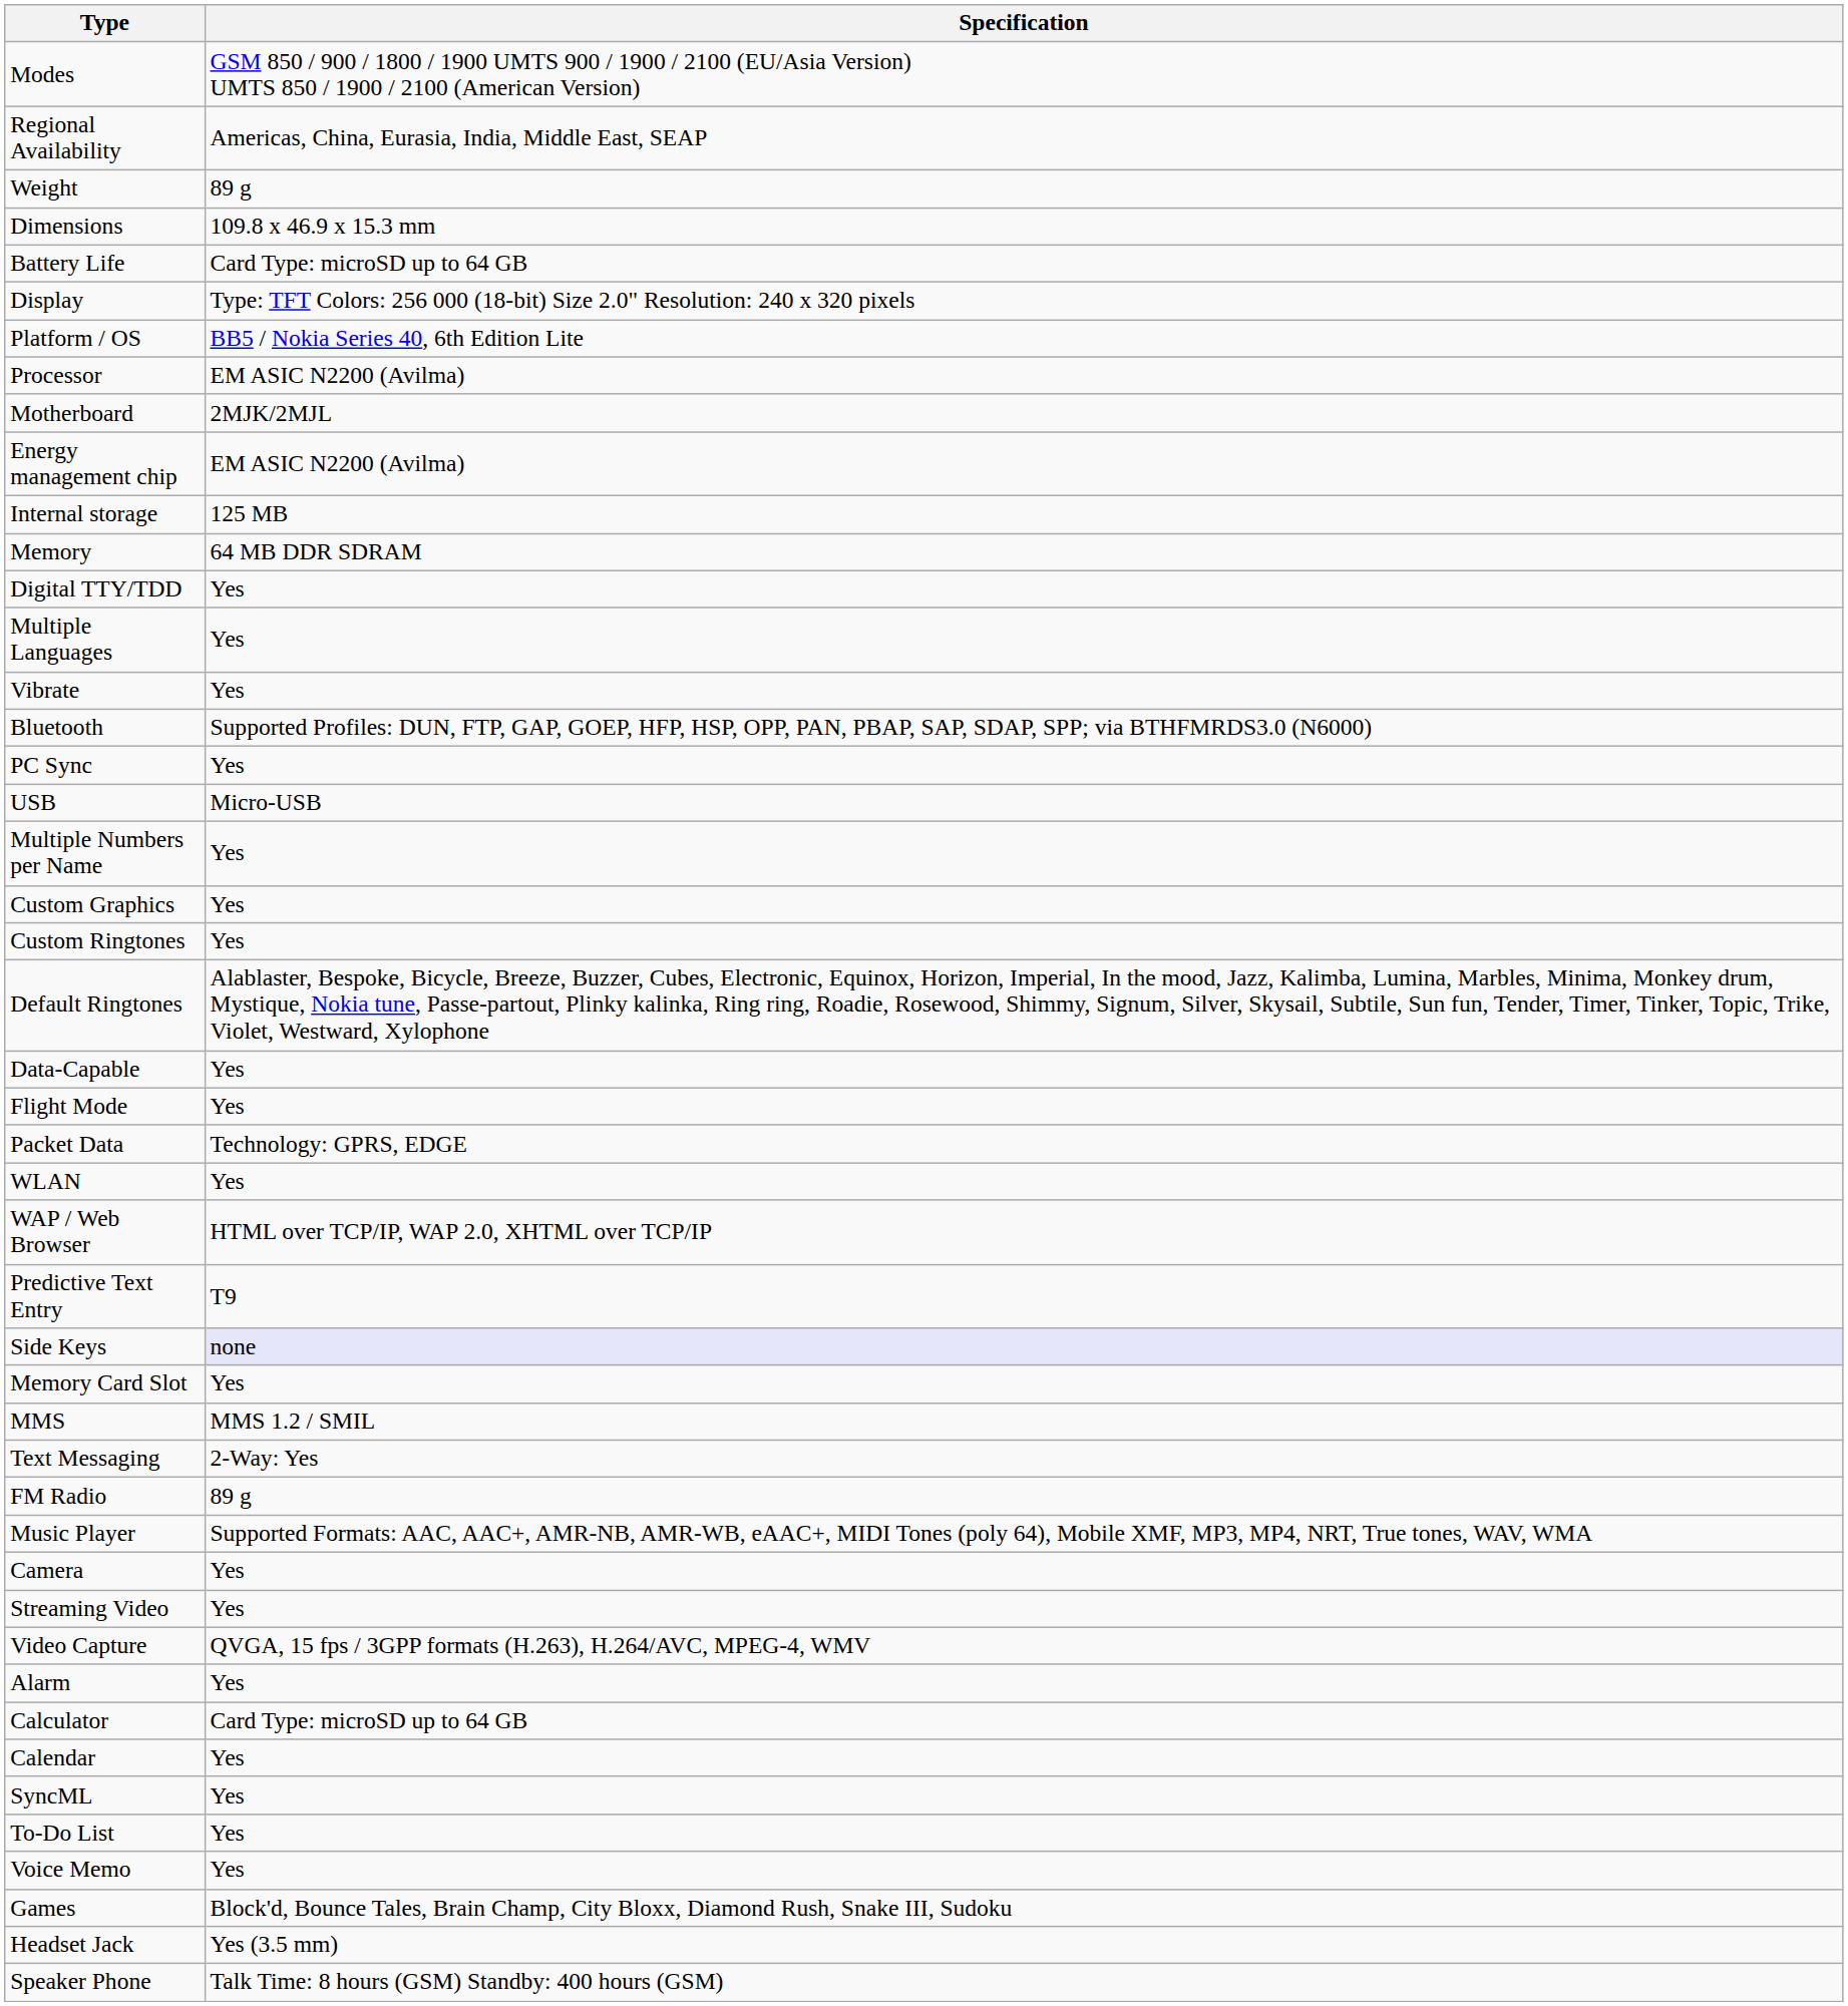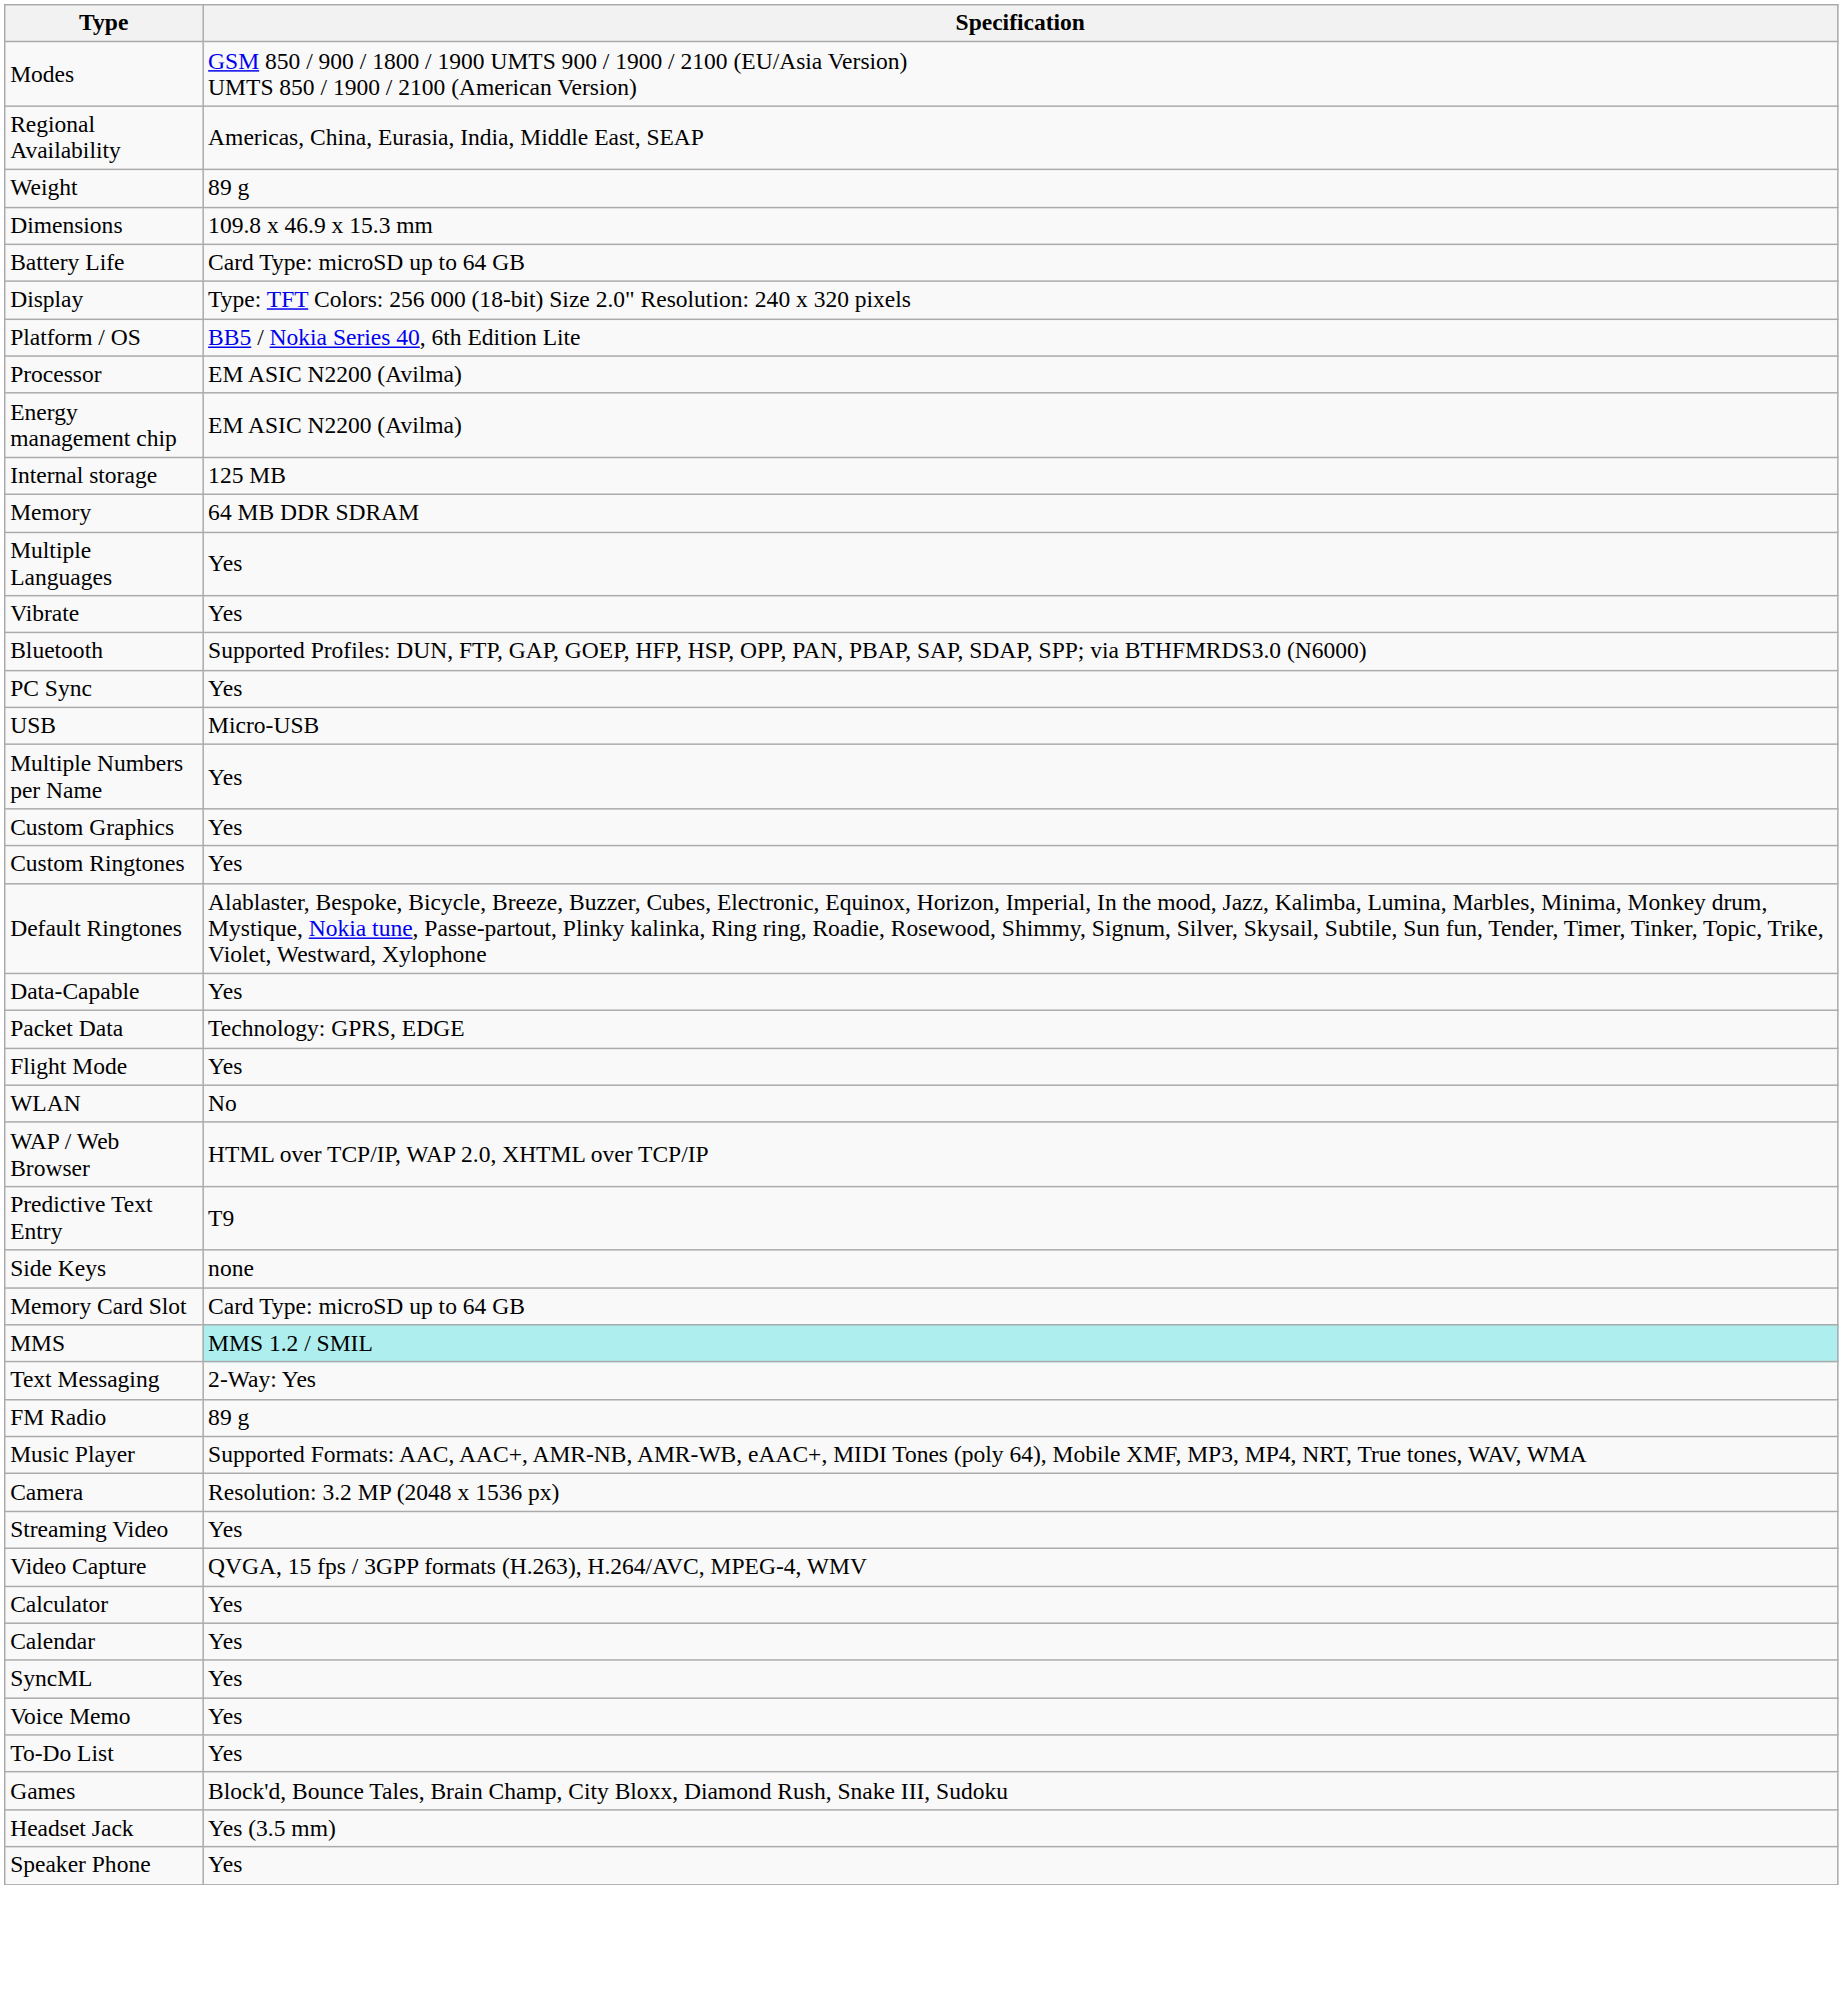- row: Motherboard | 2MJK/2MJL
- row: Digital TTY/TDD | Yes
rows swapped: Flight Mode <-> Packet Data
WLAN | Specification: Yes -> No
Side Keys | Specification: lavender background -> no background
Memory Card Slot | Specification: Yes -> Card Type: microSD up to 64 GB
MMS | Specification: no background -> paleturquoise background
Camera | Specification: Yes -> Resolution: 3.2 MP (2048 x 1536 px)
- row: Alarm | Yes
Calculator | Specification: Card Type: microSD up to 64 GB -> Yes
rows swapped: To-Do List <-> Voice Memo
Speaker Phone | Specification: Talk Time: 8 hours (GSM) Standby: 400 hours (GSM) -> Yes
